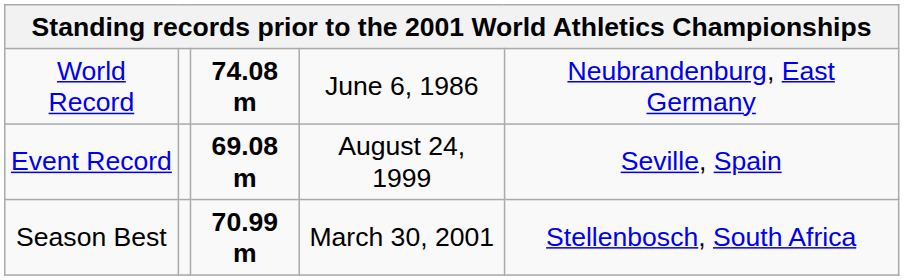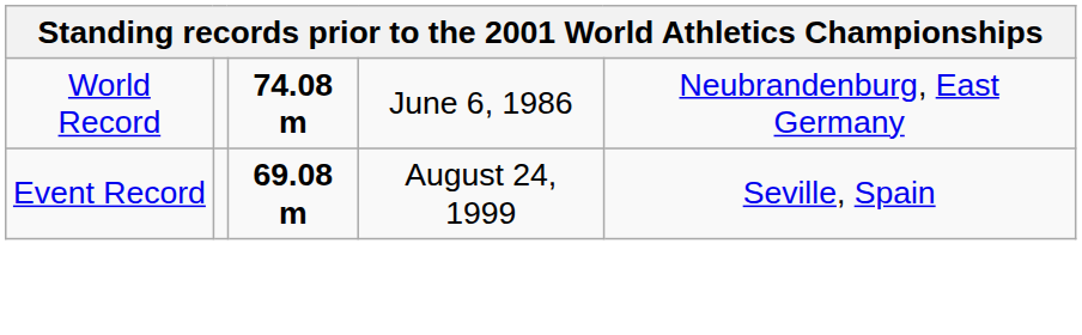- row: Season Best | 70.99 m | March 30, 2001 | Stellenbosch, South Africa
